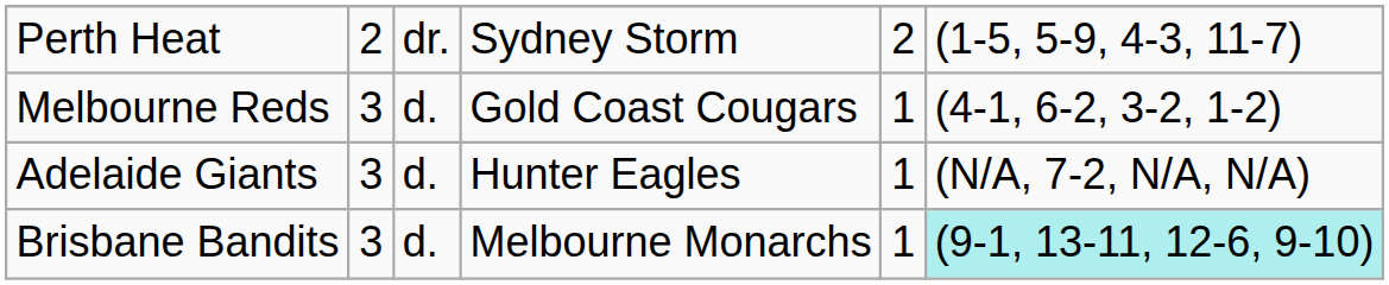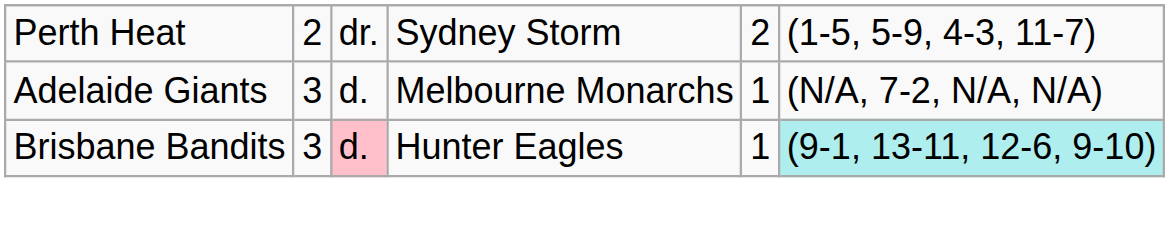- row: Melbourne Reds | 3 | d. | Gold Coast Cougars | 1 | (4-1, 6-2, 3-2, 1-2)
Adelaide Giants | column 4: Hunter Eagles -> Melbourne Monarchs
Brisbane Bandits | column 3: no background -> pink background
Brisbane Bandits | column 4: Melbourne Monarchs -> Hunter Eagles
